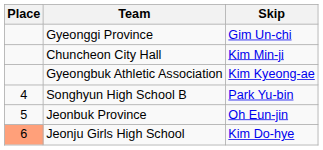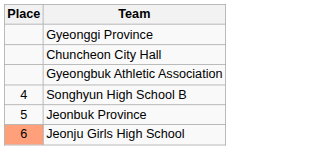- column: Skip | Gim Un-chi | Kim Min-ji | Kim Kyeong-ae | Park Yu-bin | Oh Eun-jin | Kim Do-hye
